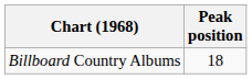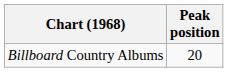Billboard Country Albums | Peak position: 18 -> 20
